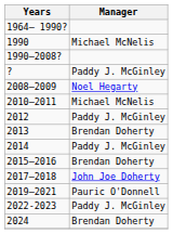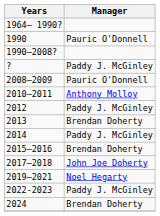1990 | Manager: Michael McNelis -> Pauric O'Donnell
2008–2009 | Manager: Noel Hegarty -> Pauric O'Donnell
2010–2011 | Manager: Michael McNelis -> Anthony Molloy
2019–2021 | Manager: Pauric O'Donnell -> Noel Hegarty
